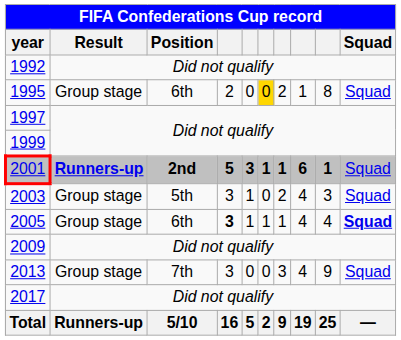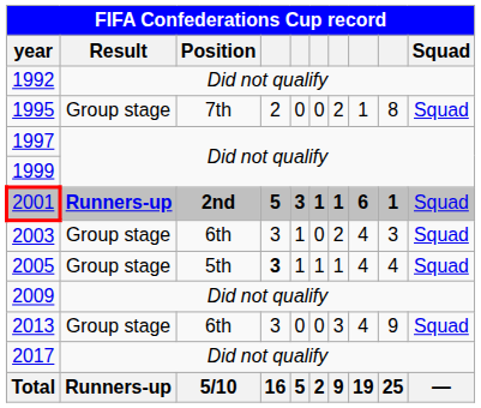1995 | Position: 6th -> 7th
1995 | column 6: gold background -> no background
2003 | Position: 5th -> 6th
2005 | Position: 6th -> 5th
2005 | Squad: bold -> normal
2013 | Position: 7th -> 6th
